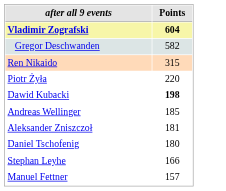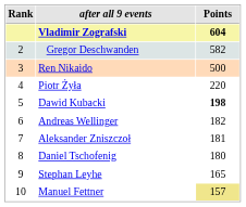+ column: Rank | 2 | 3 | 4 | 5 | 6 | 7 | 8 | 9 | 10
Ren Nikaido | Points: 315 -> 500
Andreas Wellinger | Points: 185 -> 182
Stephan Leyhe | Points: 166 -> 165
Manuel Fettner | Points: no background -> khaki background
